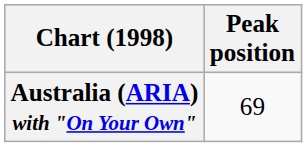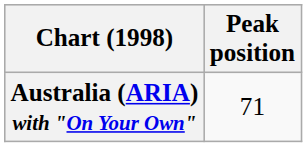Australia (ARIA) with "On Your Own" | Peak position: 69 -> 71
